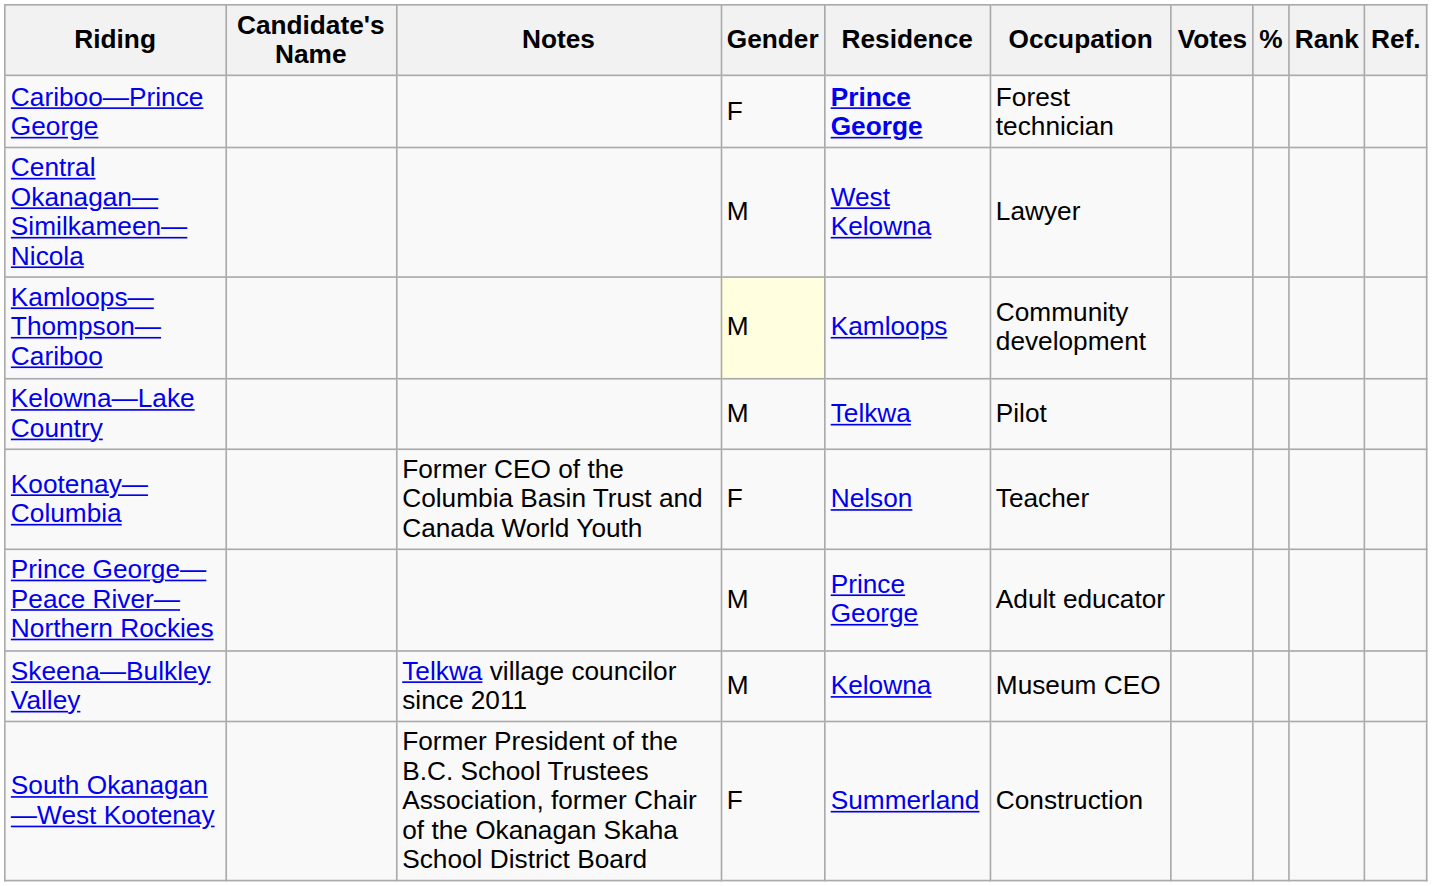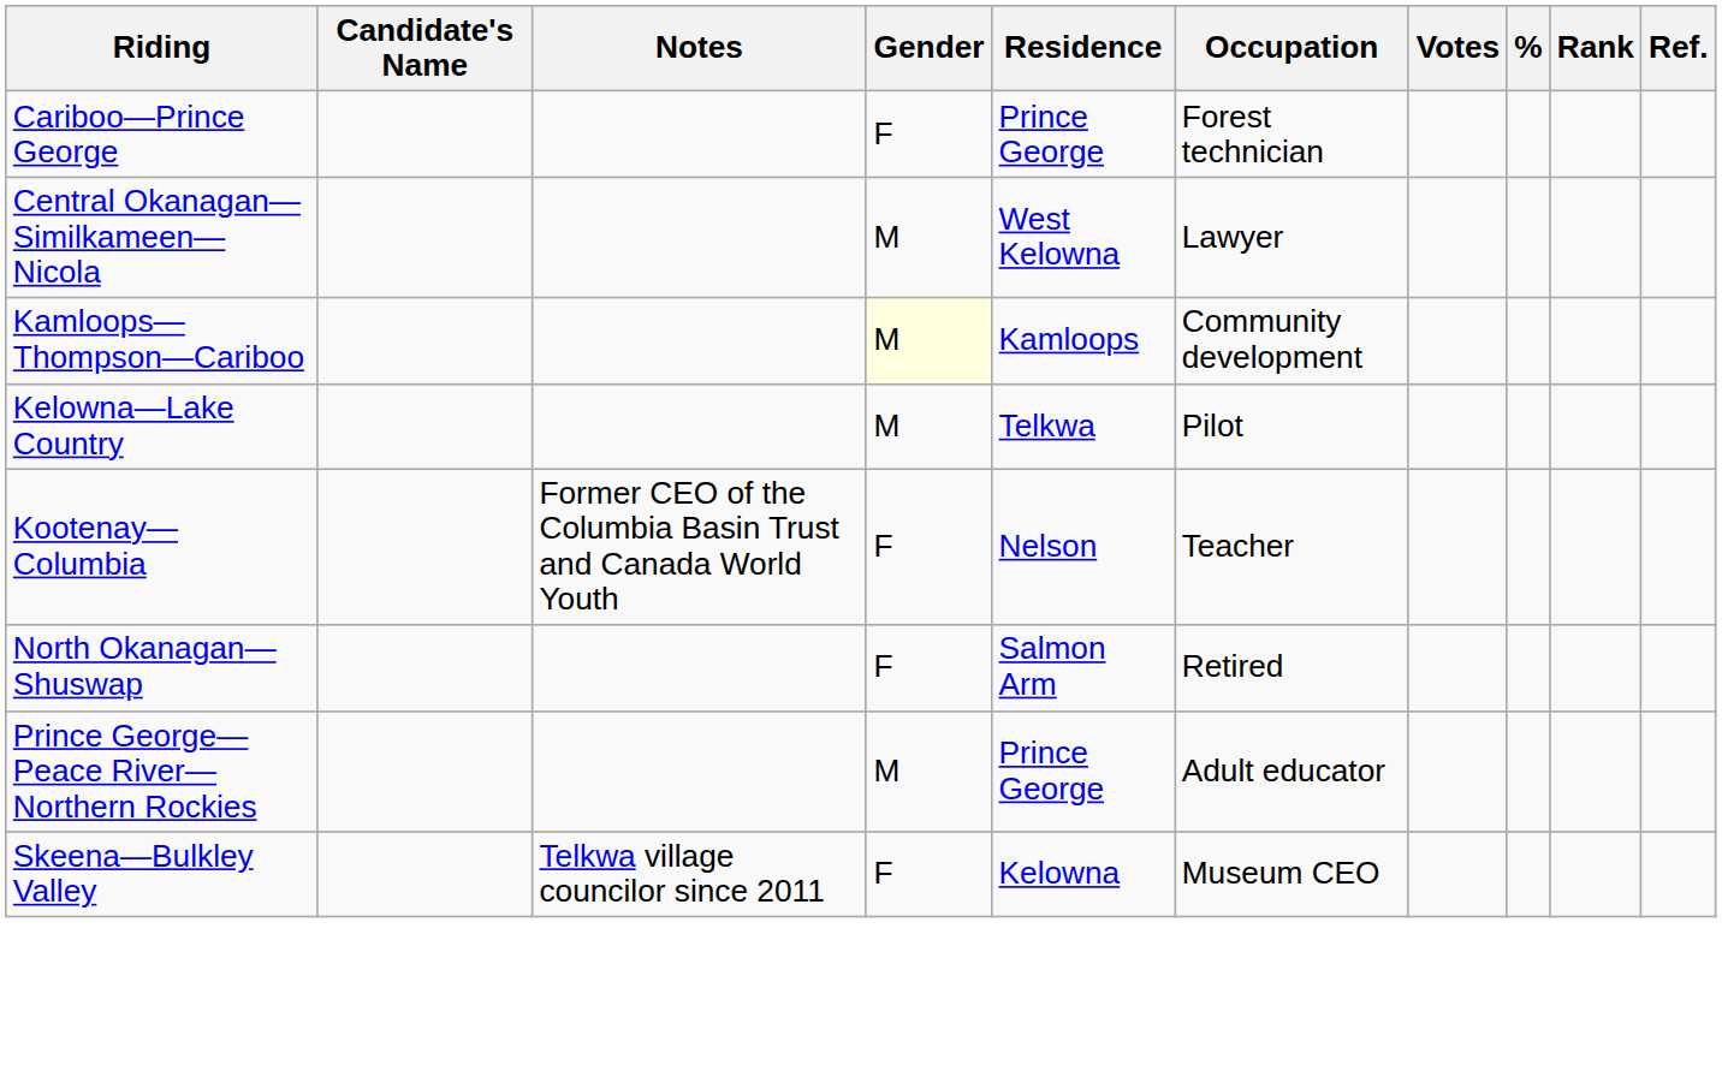Cariboo—Prince George | Residence: bold -> normal
+ row: North Okanagan—Shuswap | F | Salmon Arm | Retired
Skeena—Bulkley Valley | Gender: M -> F
- row: South Okanagan—West Kootenay | Former President of the B.C. School Trustees Association, former Chair of the Okanagan Skaha School District Board | F | Summerland | Construction
